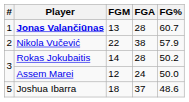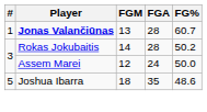- row: 2 | Nikola Vučević | 22 | 38 | 57.9
Joshua Ibarra | FGA: 37 -> 35
